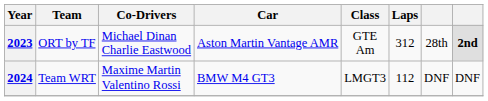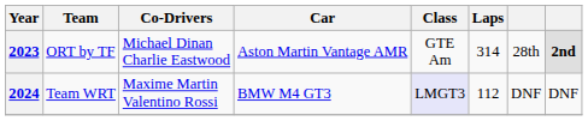2023 | Laps: 312 -> 314
2024 | Class: no background -> lavender background
